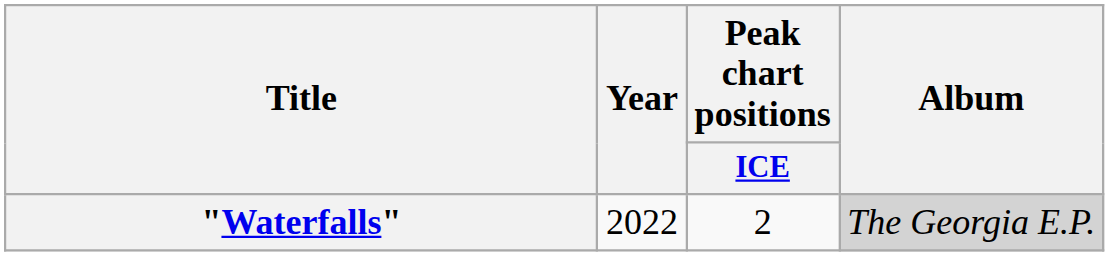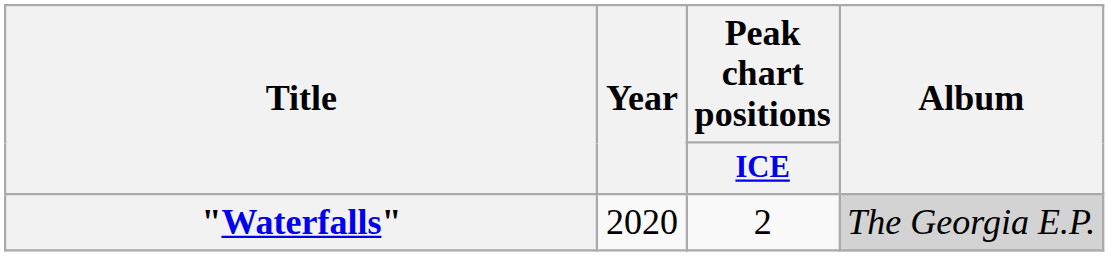"Waterfalls" | Year: 2022 -> 2020
